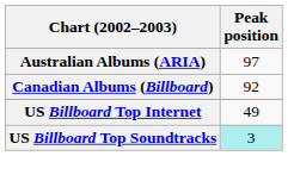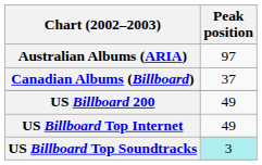Canadian Albums (Billboard) | Peak position: 92 -> 37
+ row: US Billboard 200 | 49
